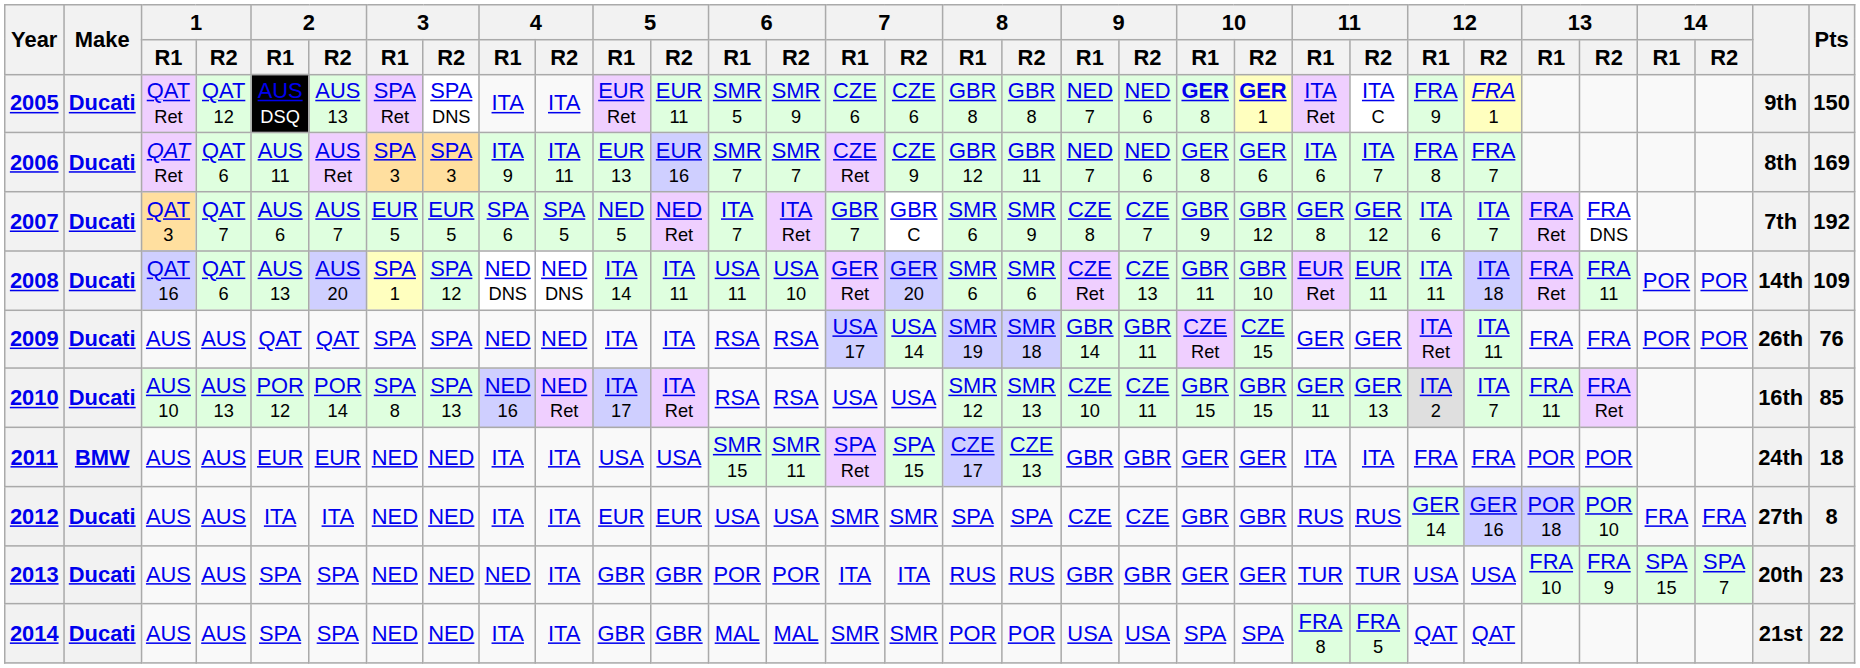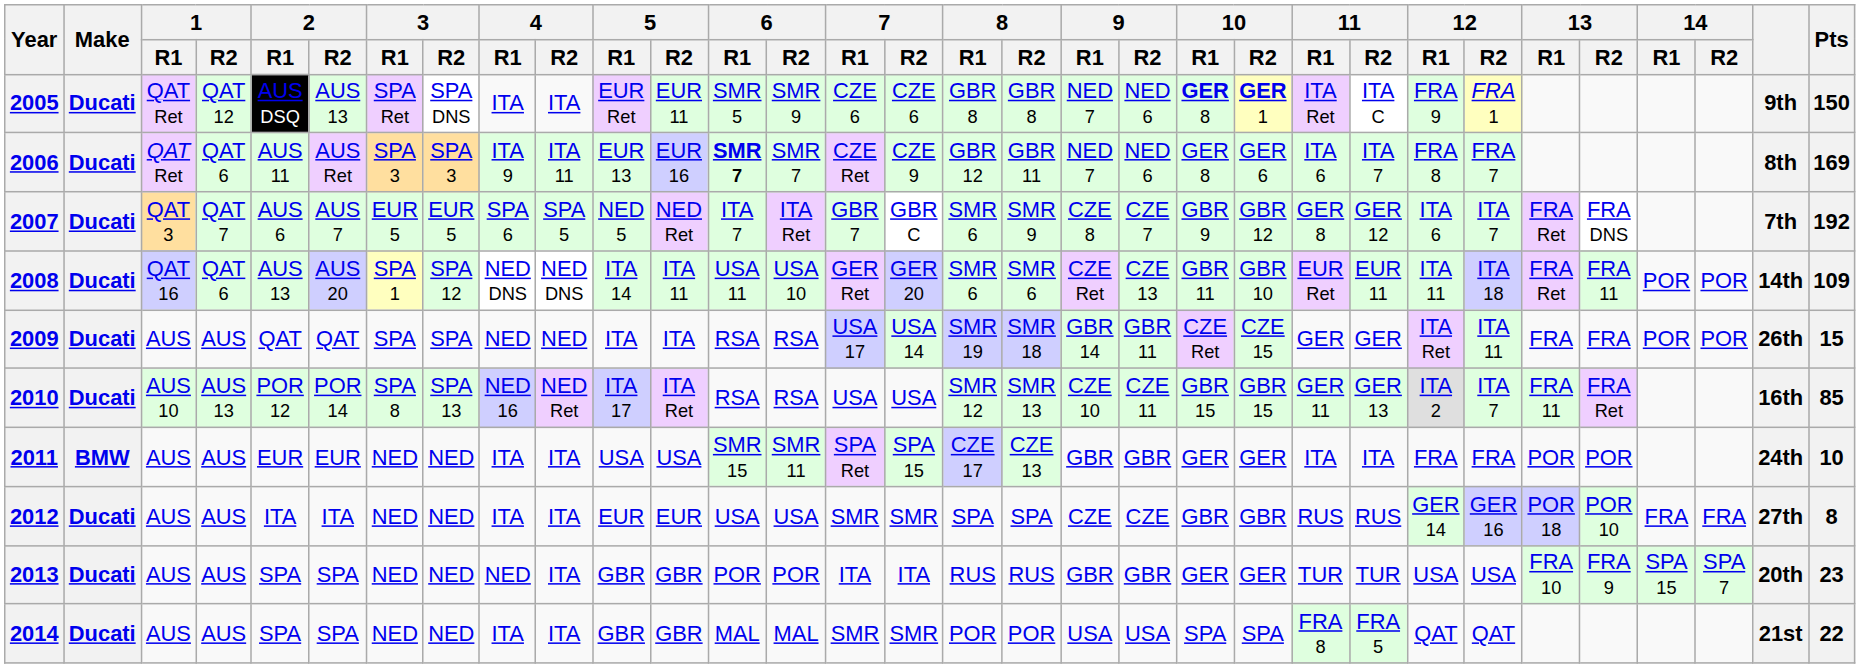2006 | 6 / R1: normal -> bold
2009 | Pts: 76 -> 15
2011 | Pts: 18 -> 10
